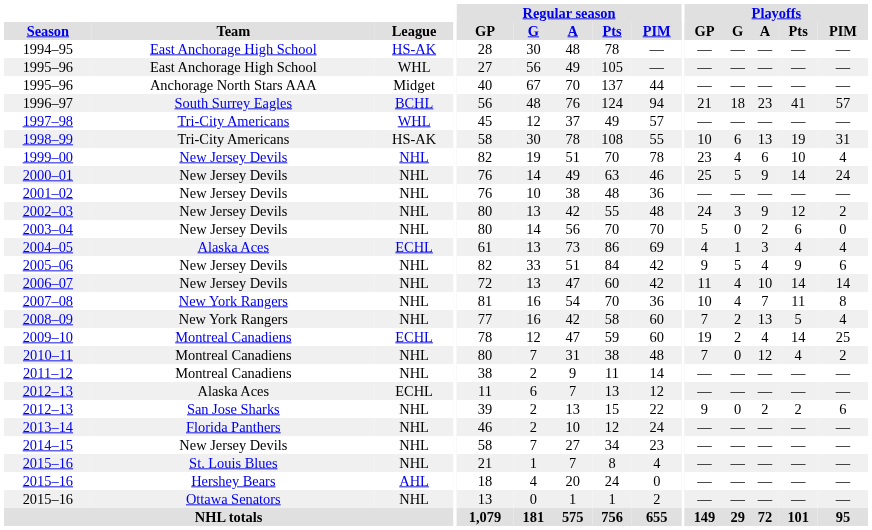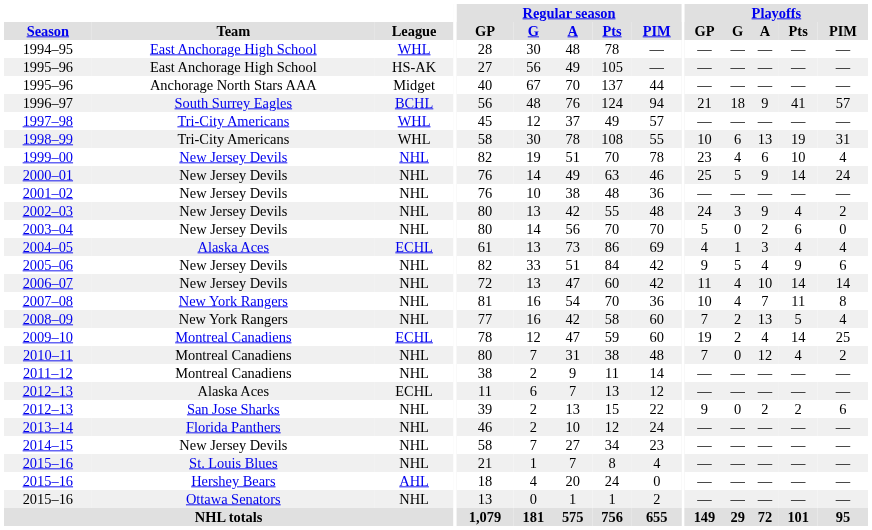1994–95 | League: HS-AK -> WHL
1995–96 / East Anchorage High School | League: WHL -> HS-AK
1996–97 | Playoffs / A: 23 -> 9
1998–99 | League: HS-AK -> WHL
2002–03 | Playoffs / Pts: 12 -> 4
